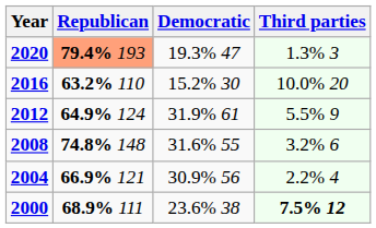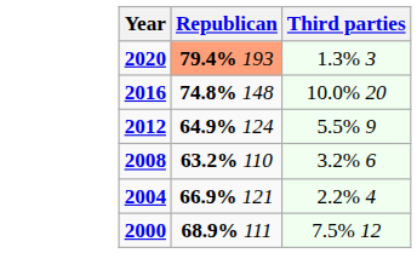- column: Democratic | 19.3% 47 | 15.2% 30 | 31.9% 61 | 31.6% 55 | 30.9% 56 | 23.6% 38
2016 | Republican: 63.2% 110 -> 74.8% 148
2008 | Republican: 74.8% 148 -> 63.2% 110
2000 | Third parties: bold -> normal
